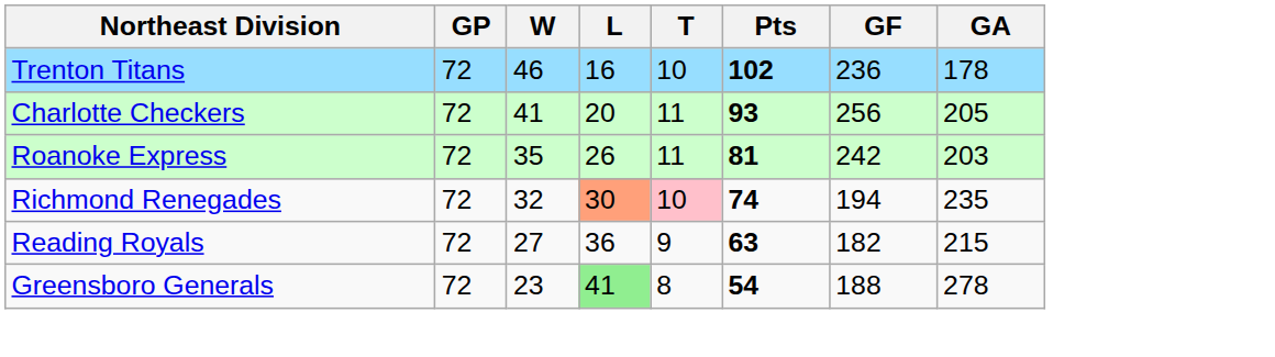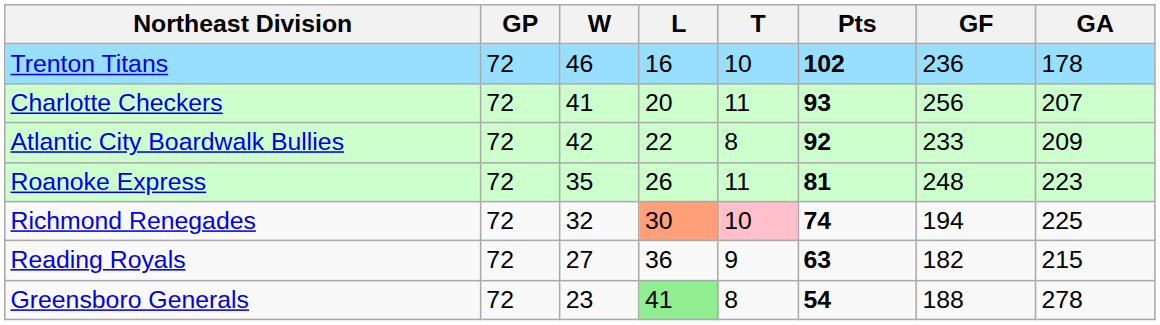Charlotte Checkers | GA: 205 -> 207
+ row: Atlantic City Boardwalk Bullies | 72 | 42 | 22 | 8 | 92 | 233 | 209
Roanoke Express | GF: 242 -> 248
Roanoke Express | GA: 203 -> 223
Richmond Renegades | GA: 235 -> 225
